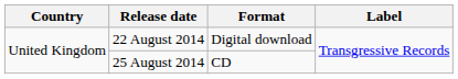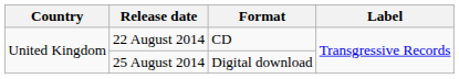22 August 2014 | Format: Digital download -> CD
25 August 2014 | Format: CD -> Digital download
